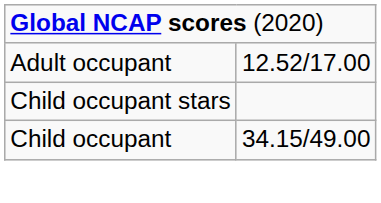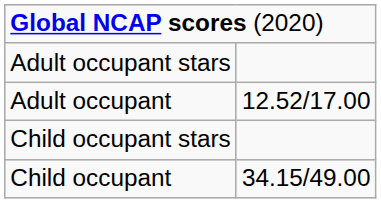+ row: Adult occupant stars
